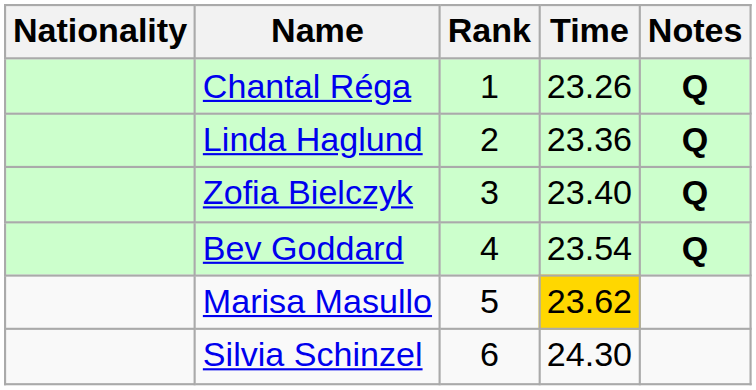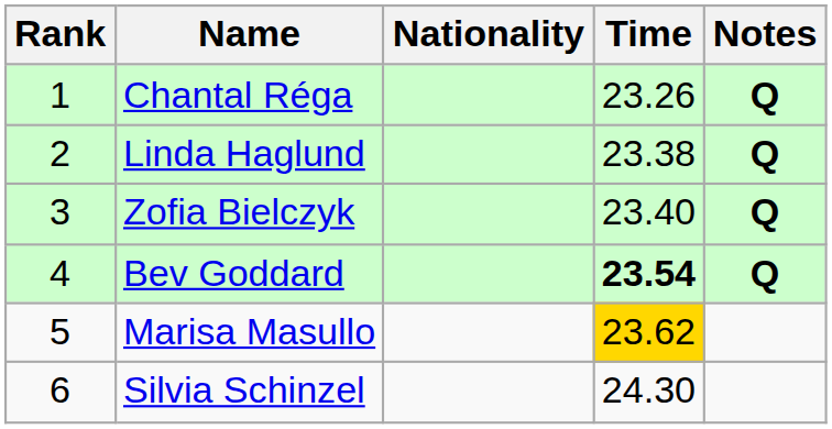columns swapped: Rank <-> Nationality
Linda Haglund | Time: 23.36 -> 23.38
Bev Goddard | Time: normal -> bold
